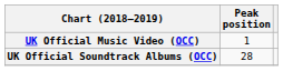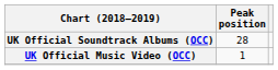rows swapped: UK Official Music Video (OCC) <-> UK Official Soundtrack Albums (OCC)
